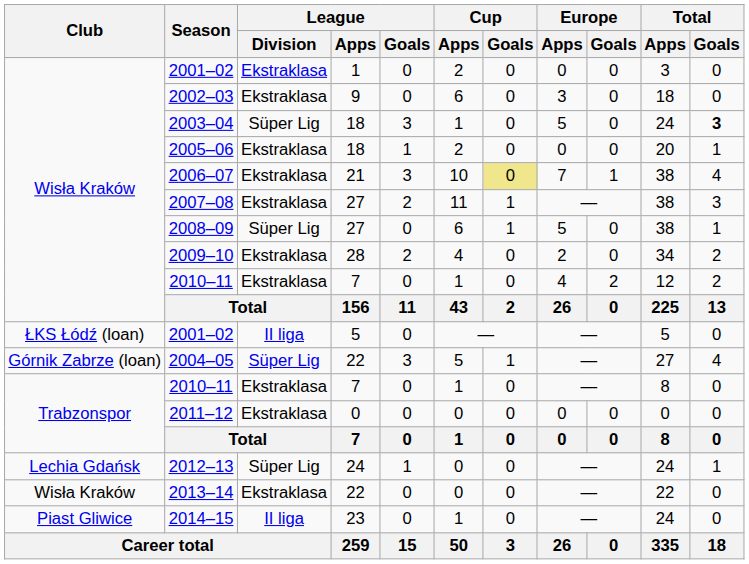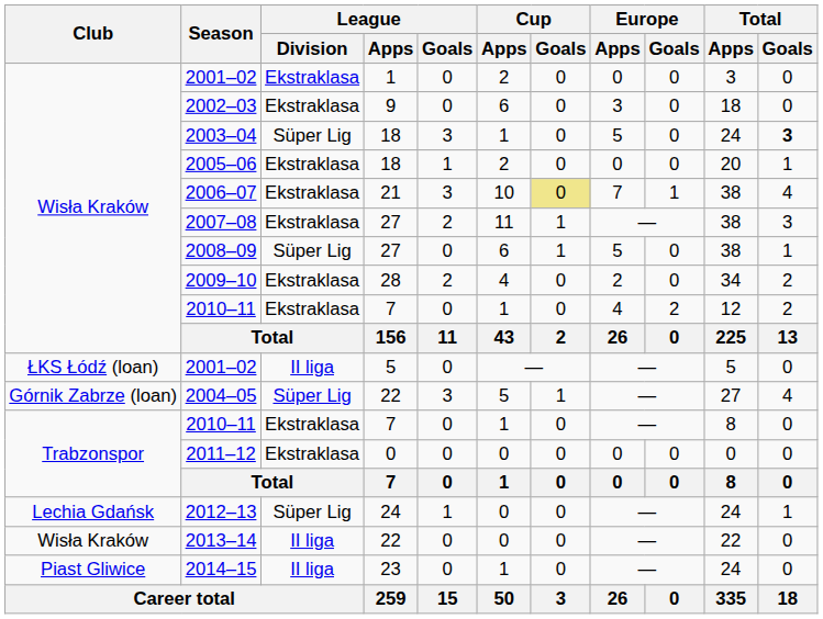2013–14 | League / Division: Ekstraklasa -> II liga
